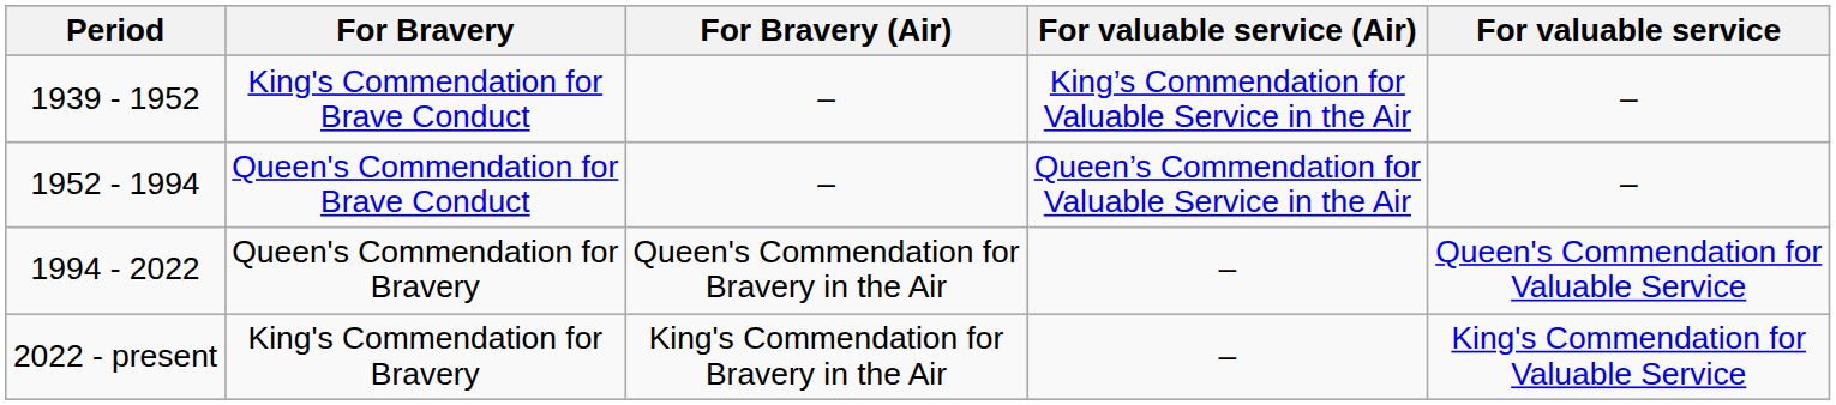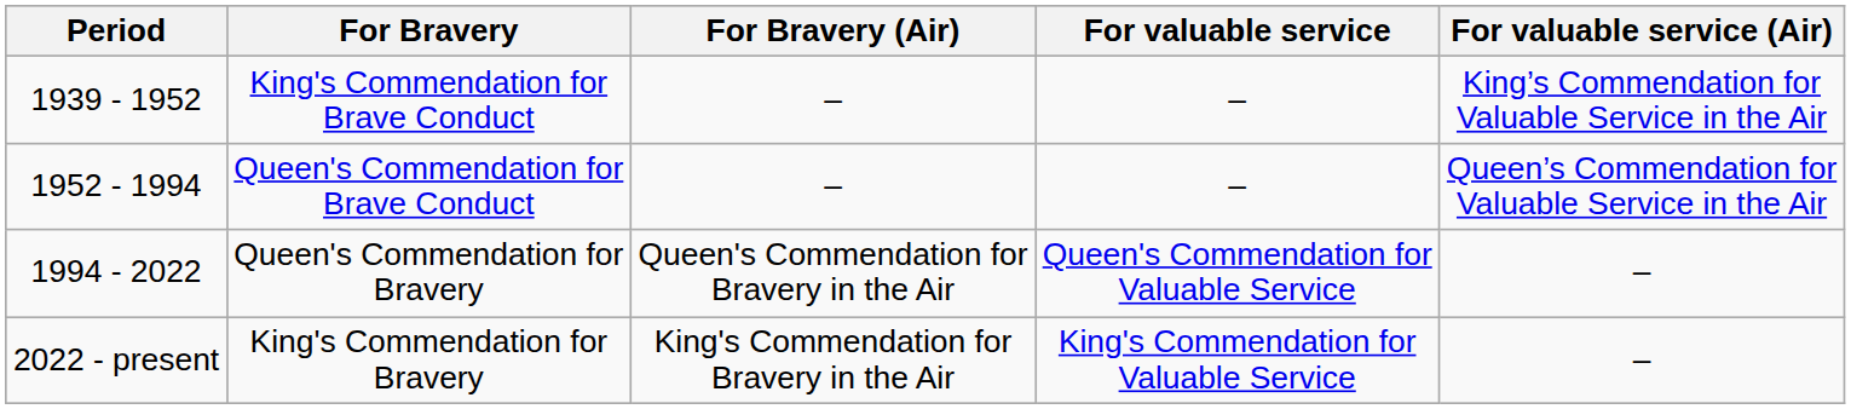columns swapped: For valuable service <-> For valuable service (Air)
